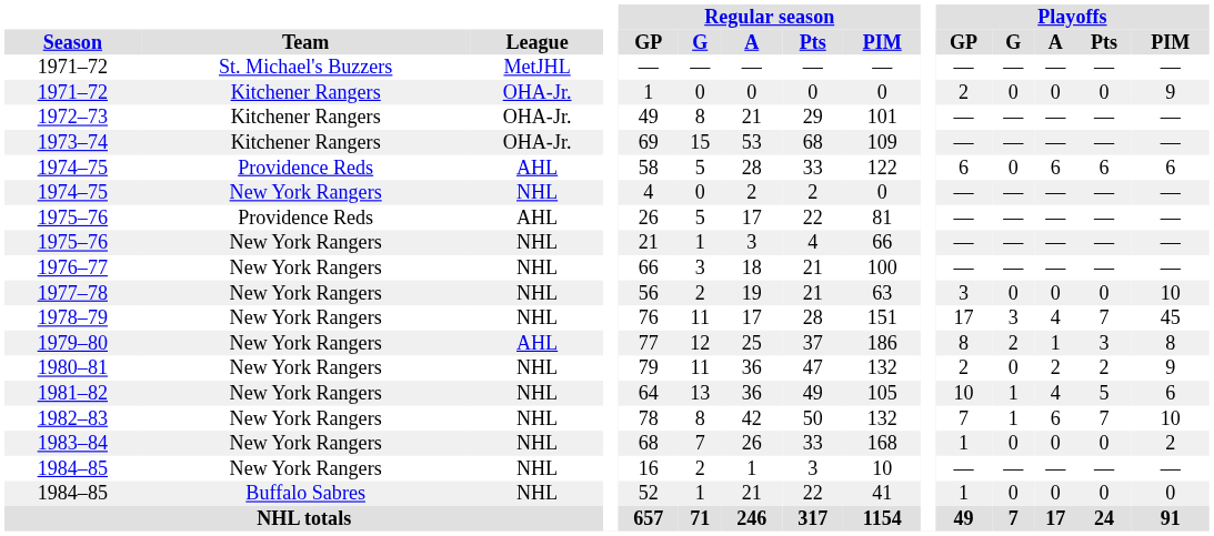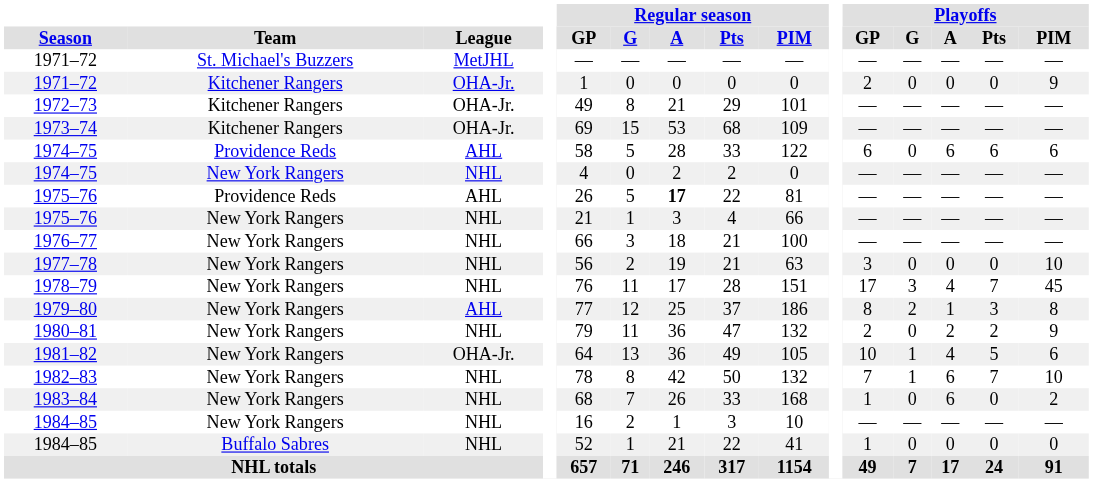1975–76 / Providence Reds | Regular season / A: normal -> bold
1981–82 | League: NHL -> OHA-Jr.
1983–84 | Playoffs / A: 0 -> 6
